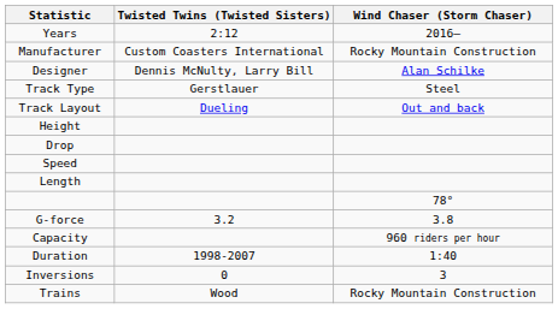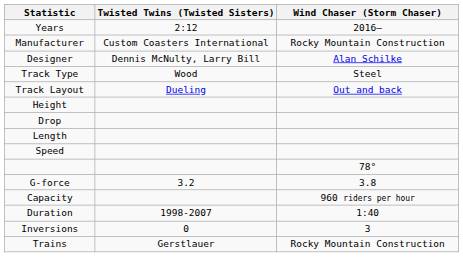Track Type | Twisted Twins (Twisted Sisters): Gerstlauer -> Wood
rows swapped: Length <-> Speed
Trains | Twisted Twins (Twisted Sisters): Wood -> Gerstlauer
